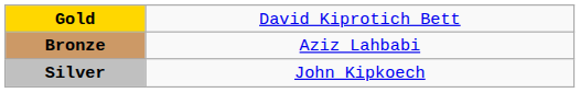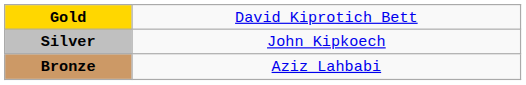rows swapped: Silver <-> Bronze
